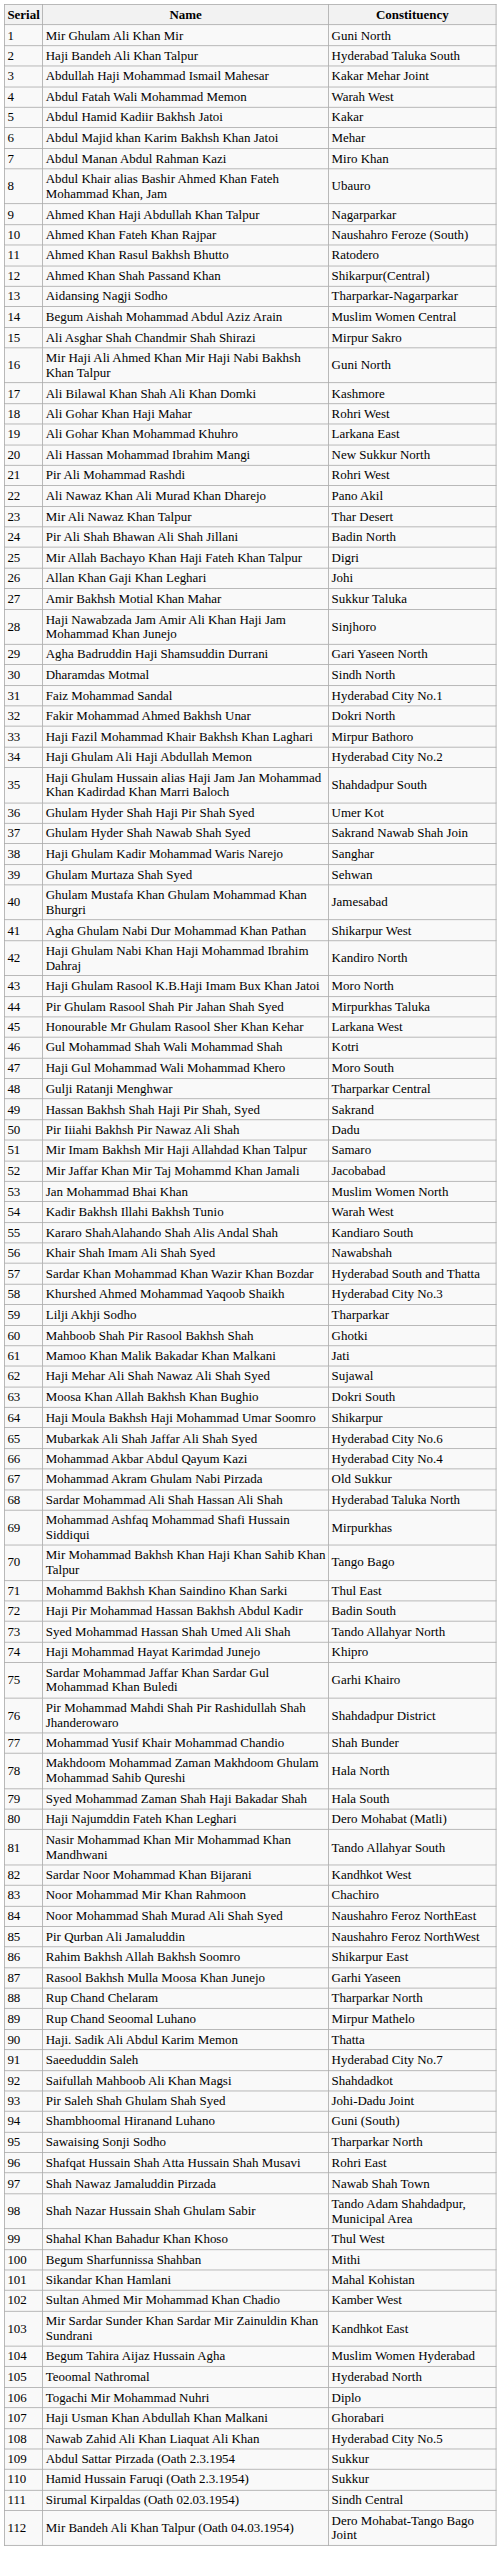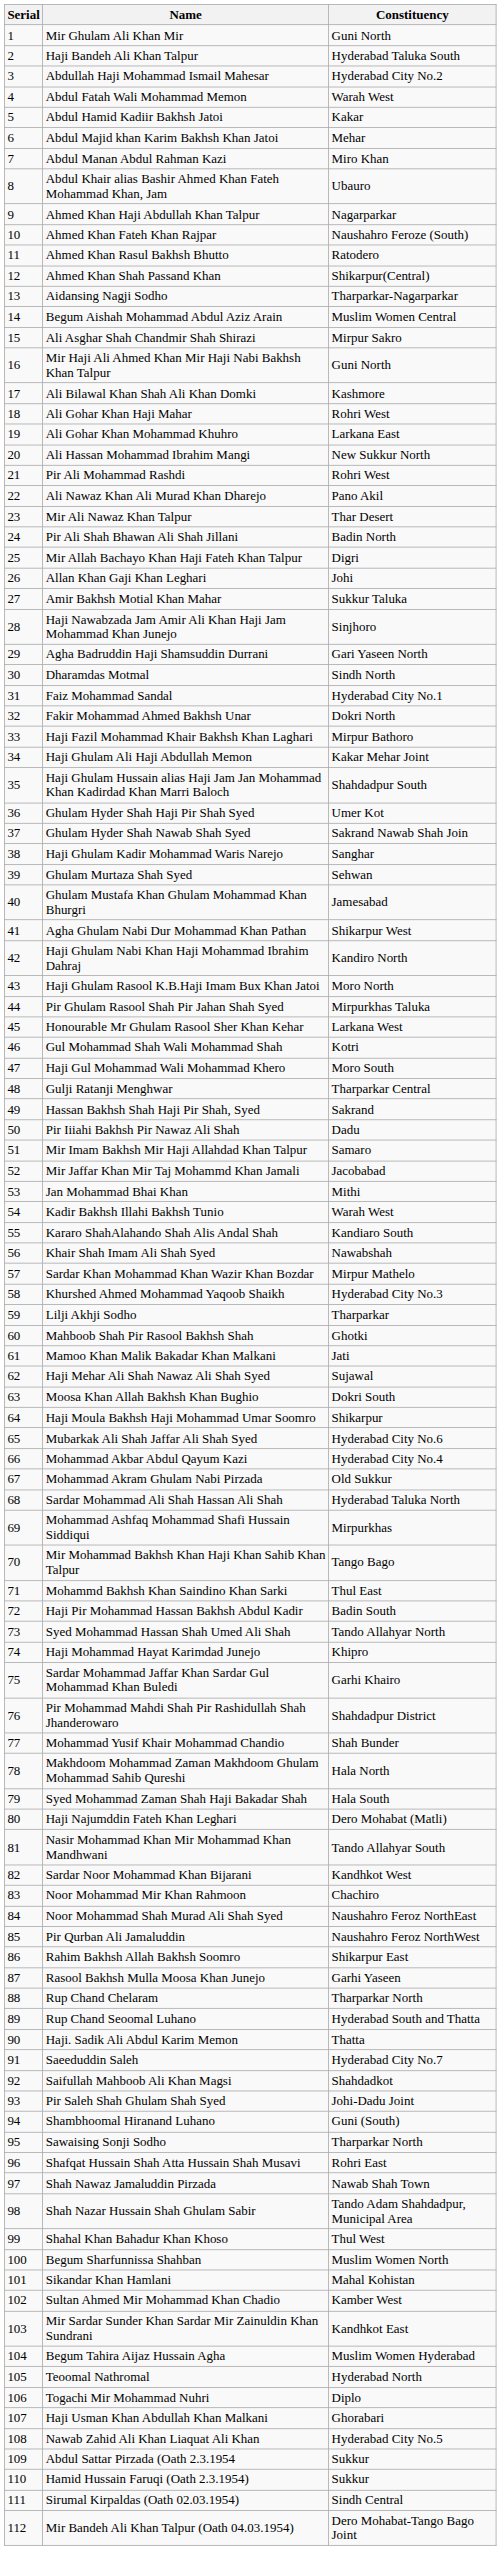Abdullah Haji Mohammad Ismail Mahesar | Constituency: Kakar Mehar Joint -> Hyderabad City No.2
Haji Ghulam Ali Haji Abdullah Memon | Constituency: Hyderabad City No.2 -> Kakar Mehar Joint
Jan Mohammad Bhai Khan | Constituency: Muslim Women North -> Mithi
Sardar Khan Mohammad Khan Wazir Khan Bozdar | Constituency: Hyderabad South and Thatta -> Mirpur Mathelo
Rup Chand Seoomal Luhano | Constituency: Mirpur Mathelo -> Hyderabad South and Thatta
Begum Sharfunnissa Shahban | Constituency: Mithi -> Muslim Women North
